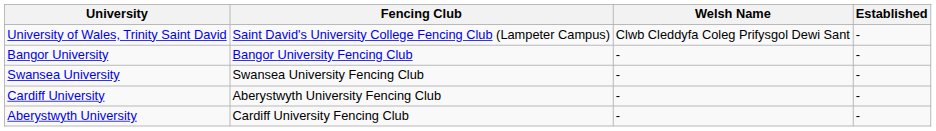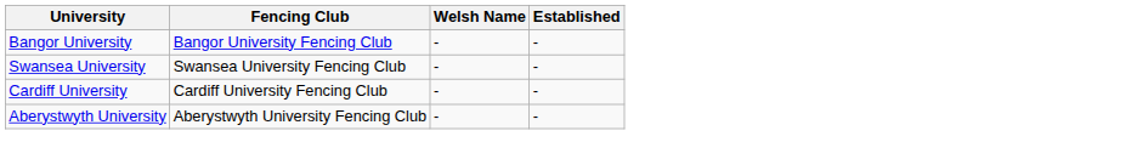- row: University of Wales, Trinity Saint David | Saint David's University College Fencing Club (Lampeter Campus) | Clwb Cleddyfa Coleg Prifysgol Dewi Sant | -
Cardiff University | Fencing Club: Aberystwyth University Fencing Club -> Cardiff University Fencing Club
Aberystwyth University | Fencing Club: Cardiff University Fencing Club -> Aberystwyth University Fencing Club
